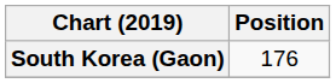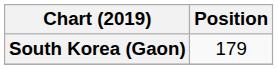South Korea (Gaon) | Position: 176 -> 179
